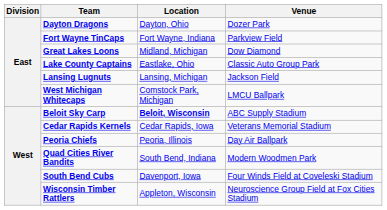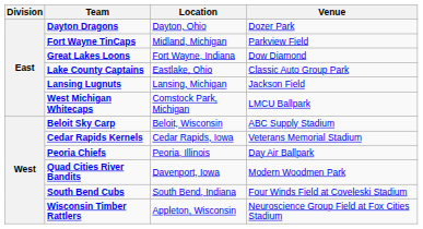Fort Wayne TinCaps | Location: Fort Wayne, Indiana -> Midland, Michigan
Great Lakes Loons | Location: Midland, Michigan -> Fort Wayne, Indiana
Beloit Sky Carp | Location: bold -> normal
Quad Cities River Bandits | Location: South Bend, Indiana -> Davenport, Iowa
South Bend Cubs | Location: Davenport, Iowa -> South Bend, Indiana
